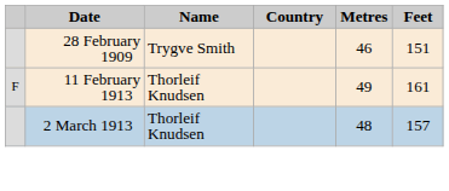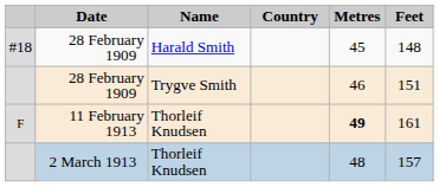+ row: #18 | 28 February 1909 | Harald Smith | 45 | 148
F | Metres: normal -> bold
